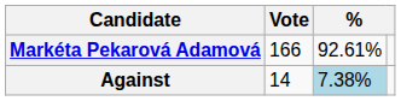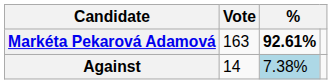Markéta Pekarová Adamová | Vote: 166 -> 163
Markéta Pekarová Adamová | column 3: normal -> bold
